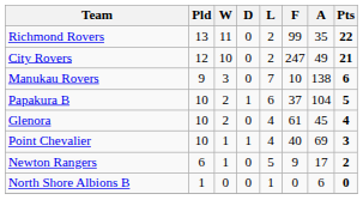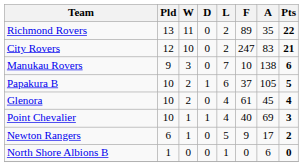Richmond Rovers | F: 99 -> 89
City Rovers | A: 49 -> 83
Papakura B | A: 104 -> 105
